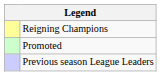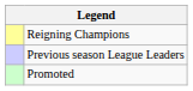rows swapped: Previous season League Leaders <-> Promoted
